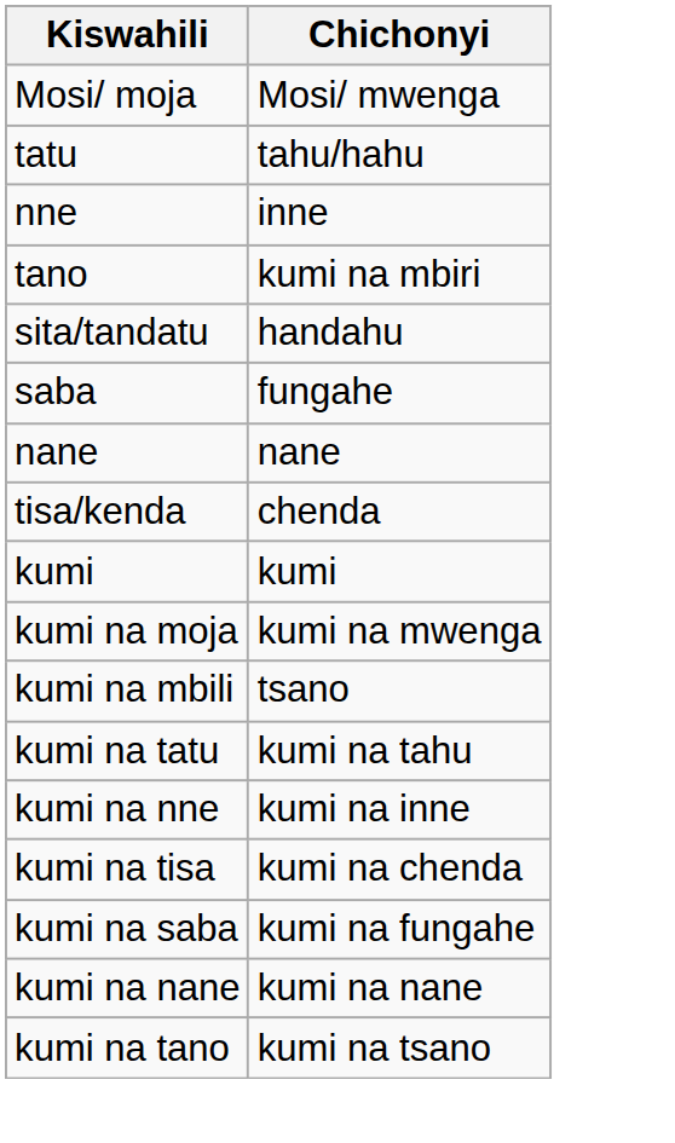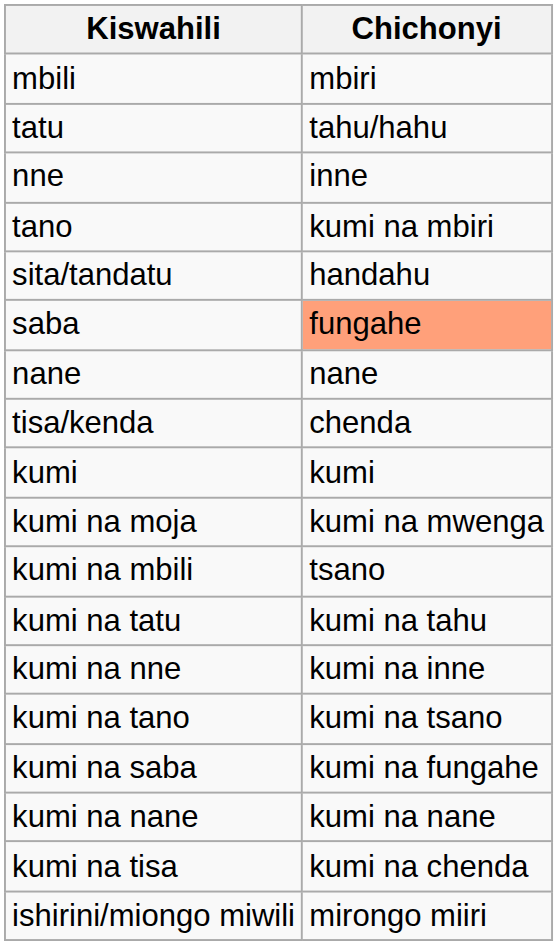- row: Mosi/ moja | Mosi/ mwenga
+ row: mbili | mbiri
saba | Chichonyi: no background -> lightsalmon background
rows swapped: kumi na tano <-> kumi na tisa
+ row: ishirini/miongo miwili | mirongo miiri
